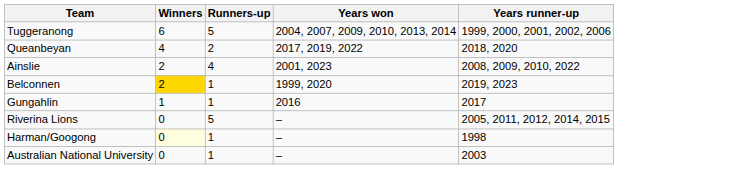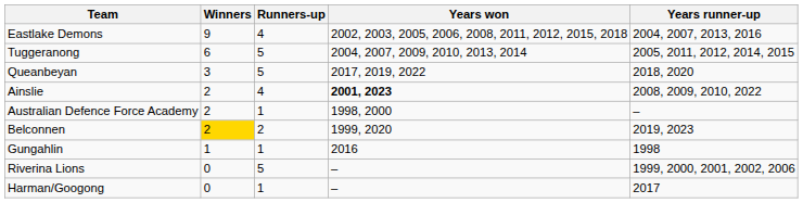+ row: Eastlake Demons | 9 | 4 | 2002, 2003, 2005, 2006, 2008, 2011, 2012, 2015, 2018 | 2004, 2007, 2013, 2016
Tuggeranong | Years runner-up: 1999, 2000, 2001, 2002, 2006 -> 2005, 2011, 2012, 2014, 2015
Queanbeyan | Winners: 4 -> 3
Queanbeyan | Runners-up: 2 -> 5
Ainslie | Years won: normal -> bold
+ row: Australian Defence Force Academy | 2 | 1 | 1998, 2000 | –
Belconnen | Runners-up: 1 -> 2
Gungahlin | Years runner-up: 2017 -> 1998
Riverina Lions | Years runner-up: 2005, 2011, 2012, 2014, 2015 -> 1999, 2000, 2001, 2002, 2006
Harman/Googong | Winners: lightyellow background -> no background
Harman/Googong | Years runner-up: 1998 -> 2017
- row: Australian National University | 0 | 1 | – | 2003
